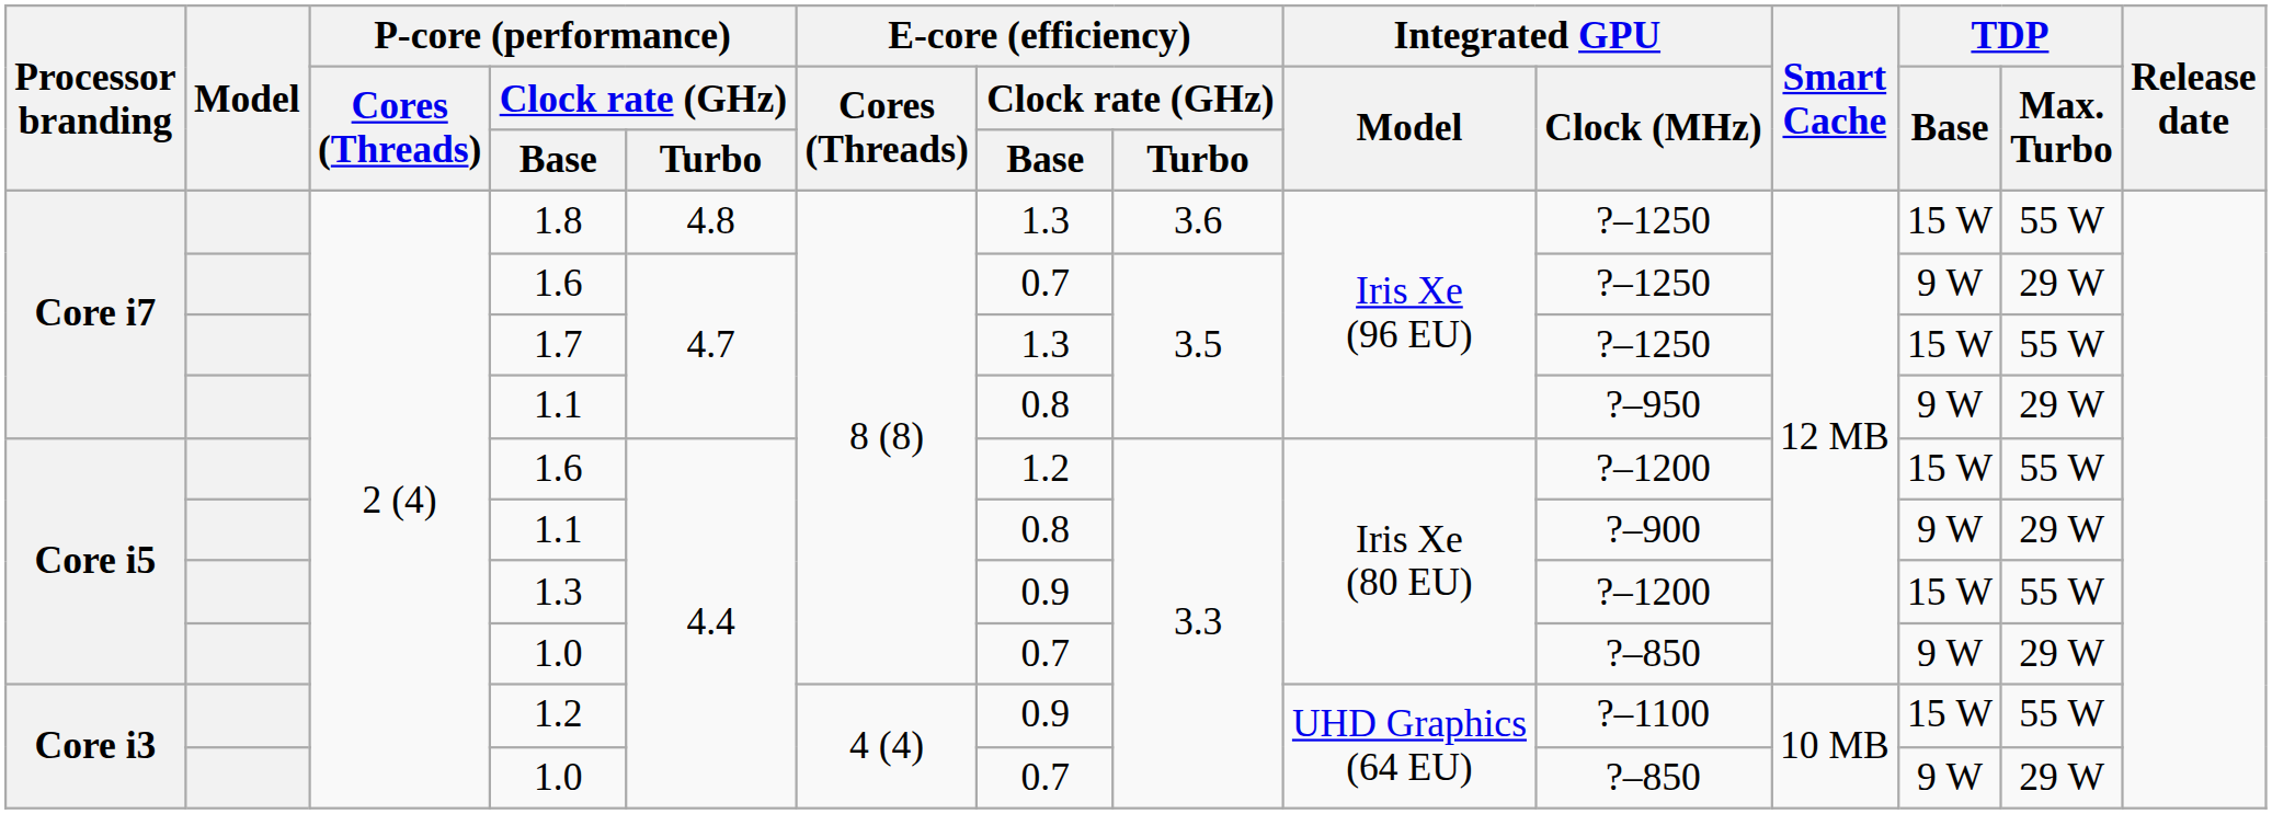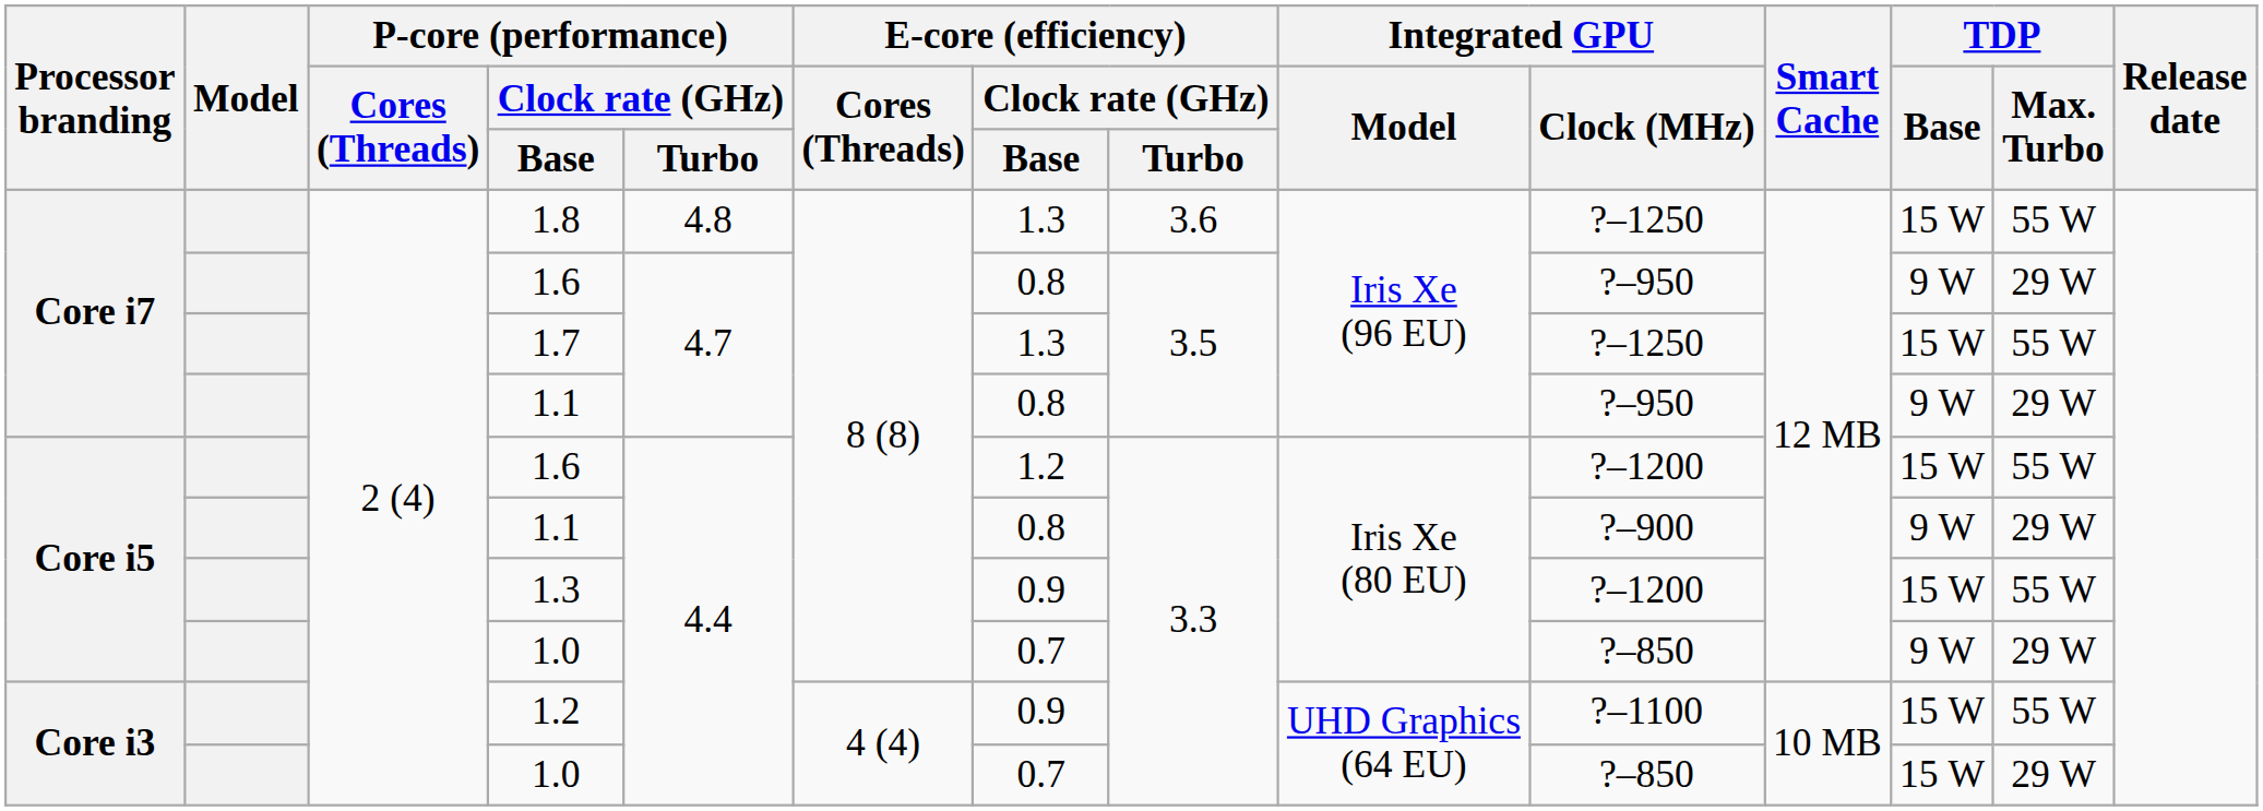Core i7 / 1.6 | E-core (efficiency) / Clock rate (GHz) / Base: 0.7 -> 0.8
Core i7 / 1.6 | Integrated GPU / Clock (MHz): ?–1250 -> ?–950
Core i3 / 1.0 | TDP / Base: 9 W -> 15 W
